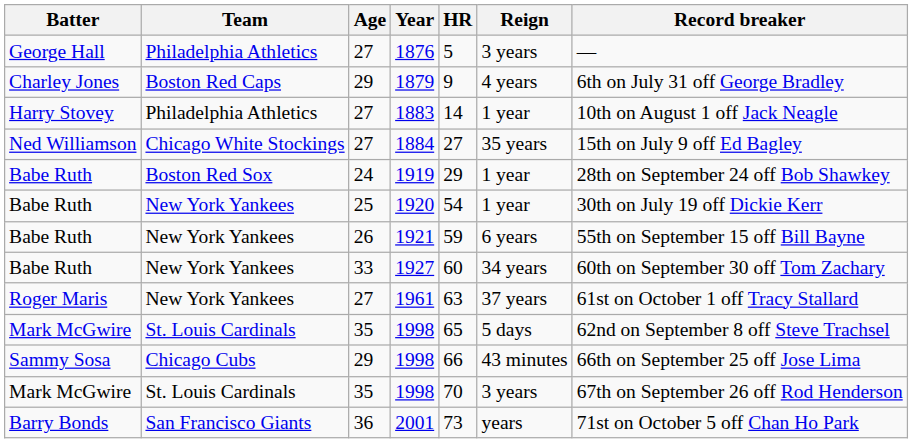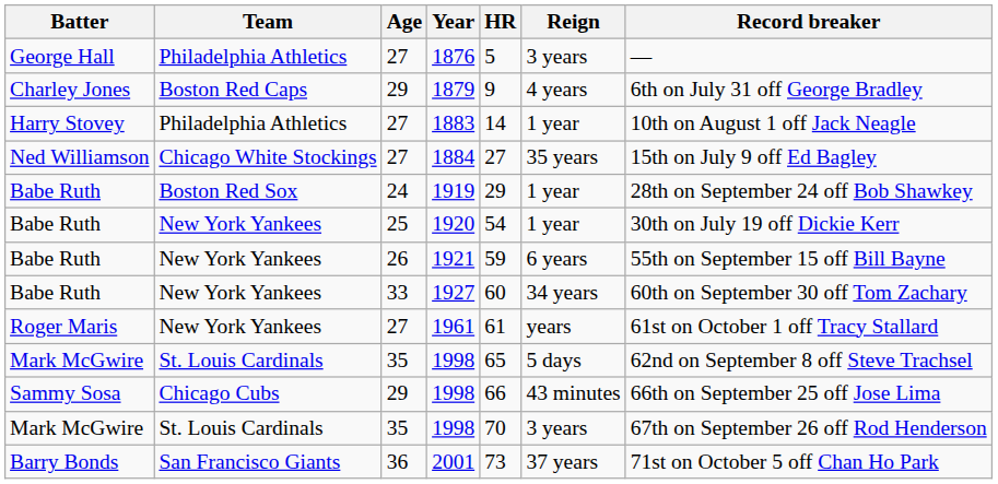1961 | HR: 63 -> 61
1961 | Reign: 37 years -> years
2001 | Reign: years -> 37 years
